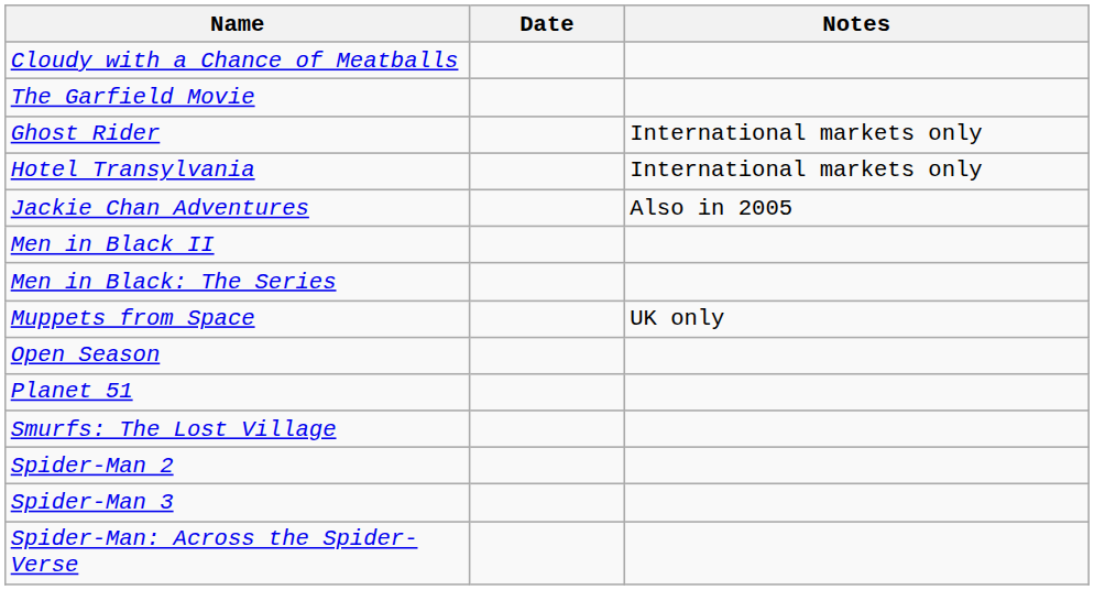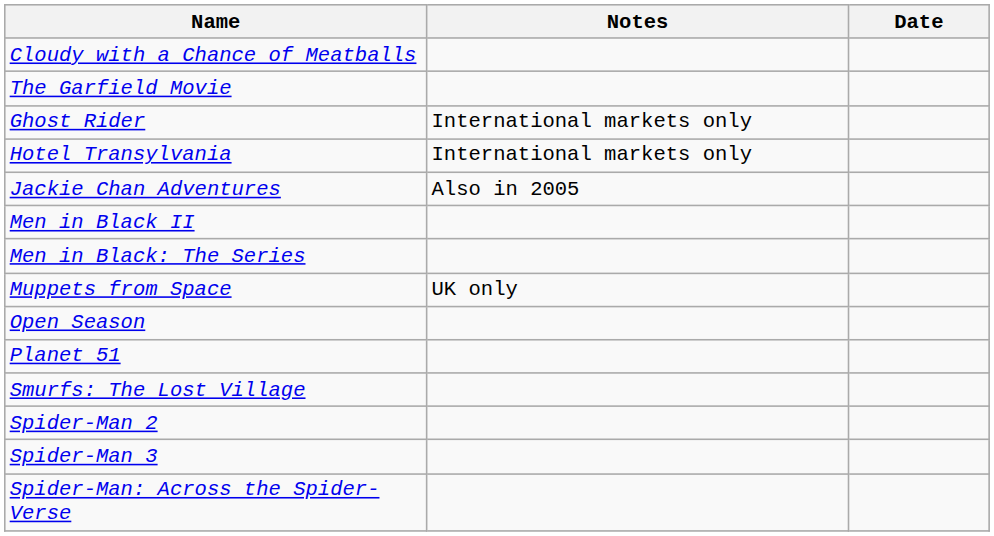columns swapped: Date <-> Notes
